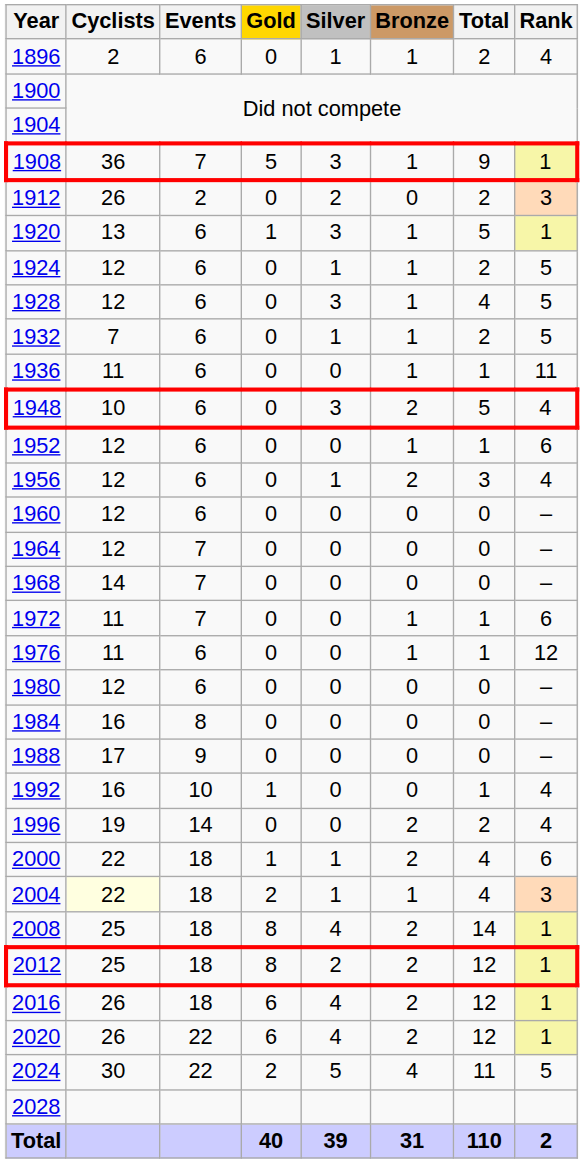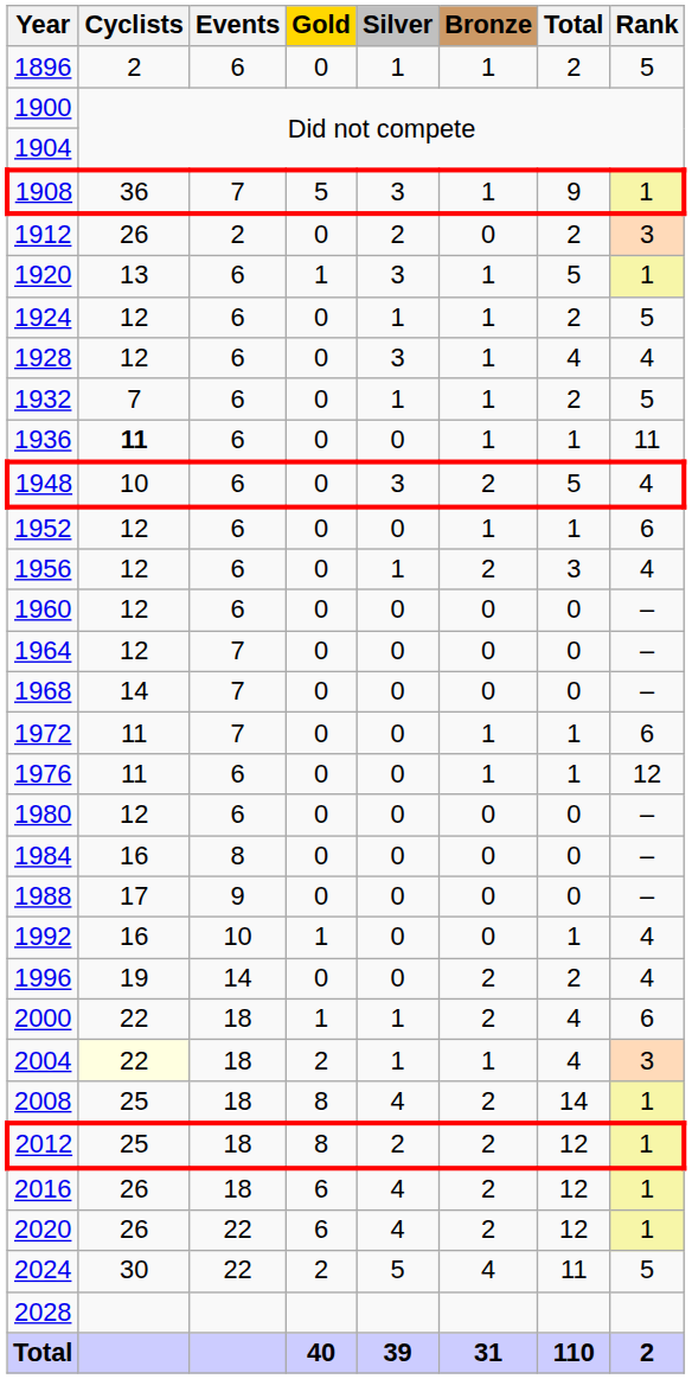1896 | Rank: 4 -> 5
1928 | Rank: 5 -> 4
1936 | Cyclists: normal -> bold
